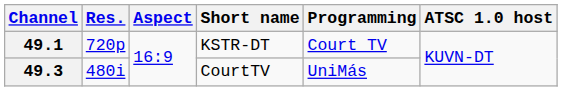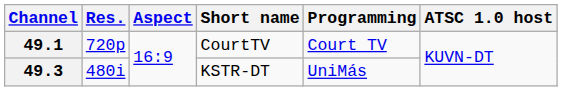49.1 | Short name: KSTR-DT -> CourtTV
49.3 | Short name: CourtTV -> KSTR-DT
